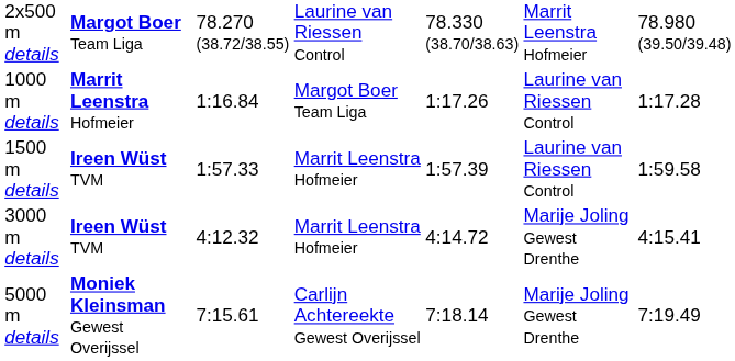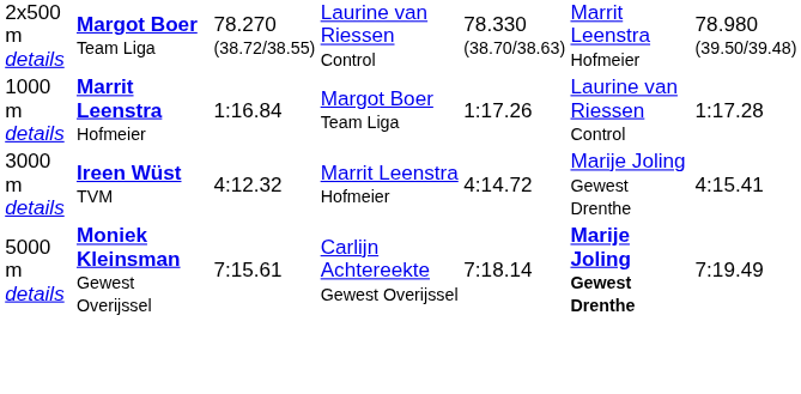- row: 1500 m details | Ireen Wüst TVM | 1:57.33 | Marrit Leenstra Hofmeier | 1:57.39 | Laurine van Riessen Control | 1:59.58
5000 m details | column 6: normal -> bold
